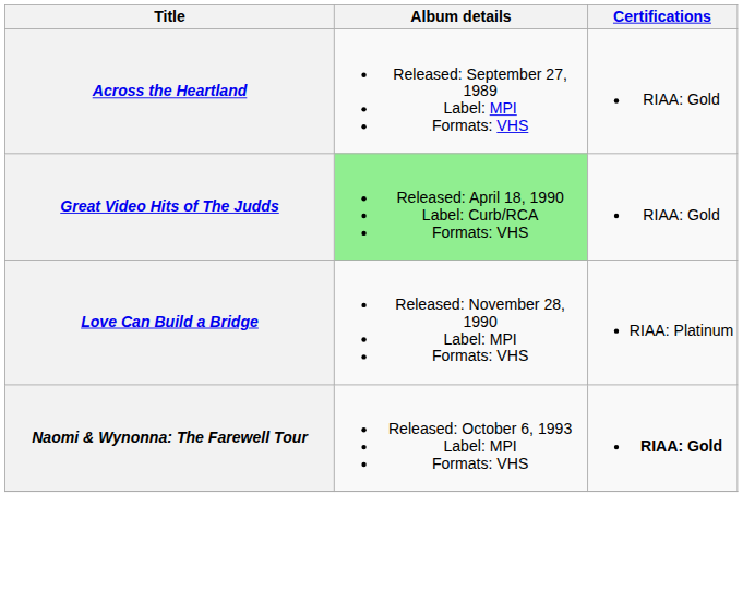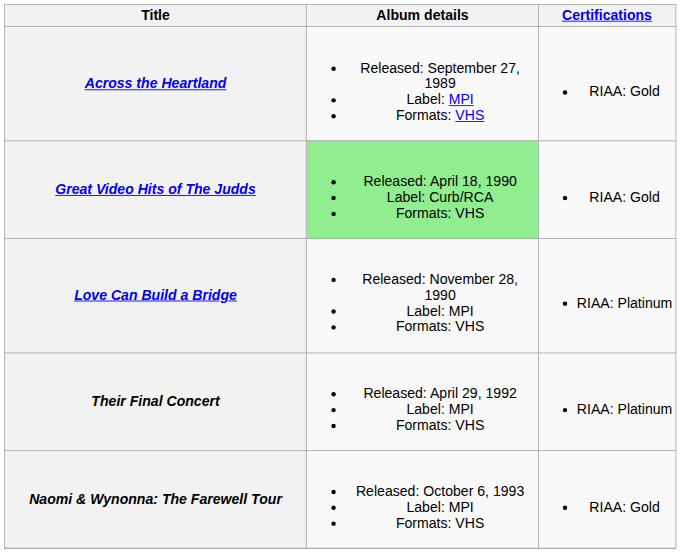+ row: Their Final Concert | Released: April 29, 1992 Label: MPI Formats: VHS | RIAA: Platinum
Naomi & Wynonna: The Farewell Tour | Certifications: bold -> normal
